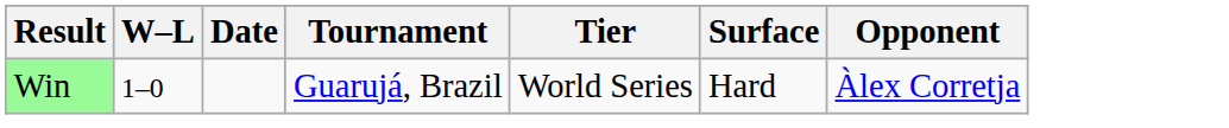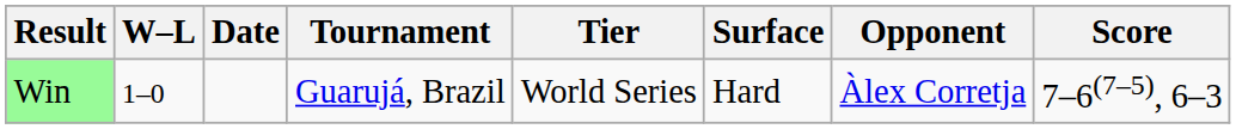+ column: Score | 7–6(7–5), 6–3
